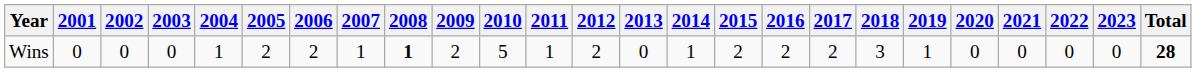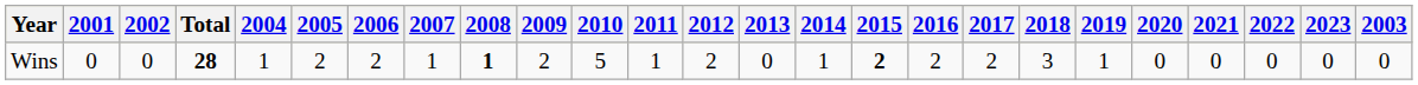columns swapped: 2003 <-> Total
Wins | 2015: normal -> bold
